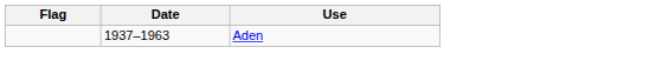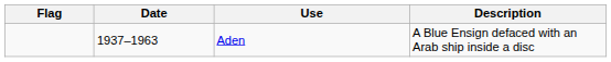+ column: Description | A Blue Ensign defaced with an Arab ship inside a disc
